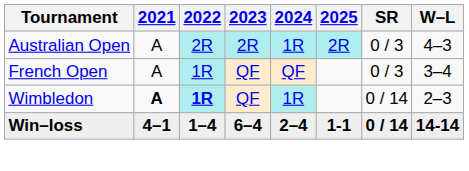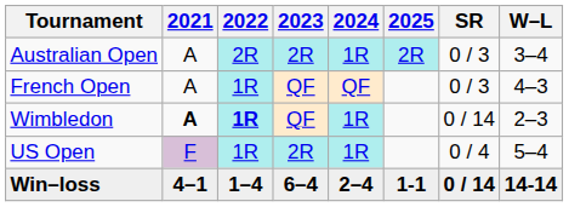Australian Open | W–L: 4–3 -> 3–4
French Open | W–L: 3–4 -> 4–3
+ row: US Open | F | 1R | 2R | 1R | 0 / 4 | 5–4
